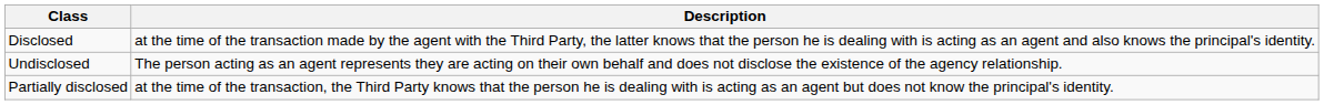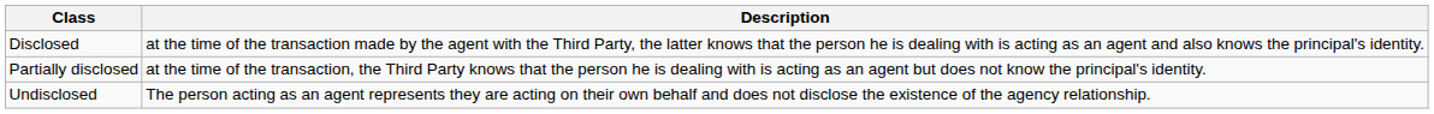rows swapped: Partially disclosed <-> Undisclosed
